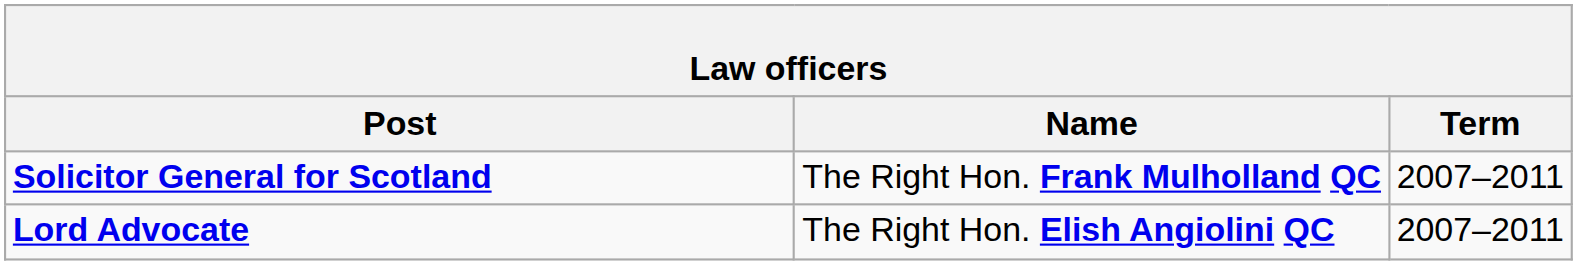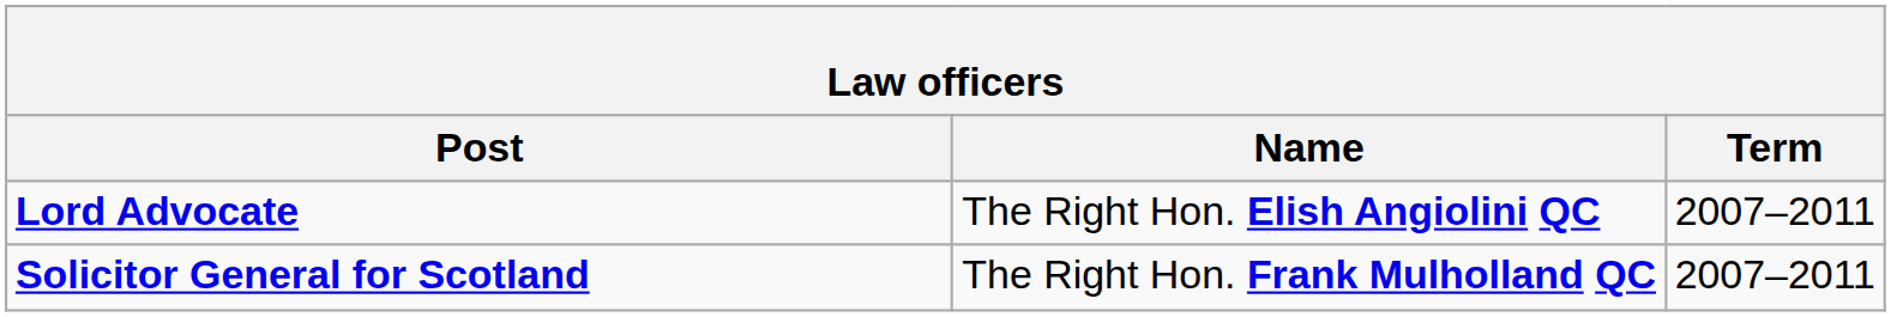rows swapped: Lord Advocate <-> Solicitor General for Scotland
